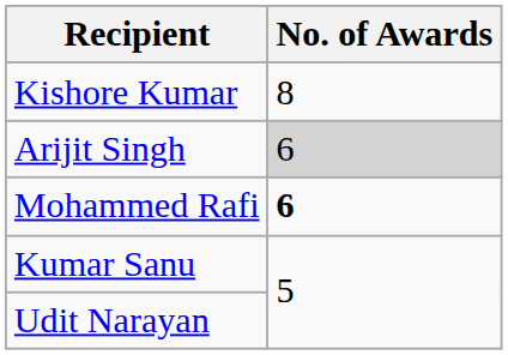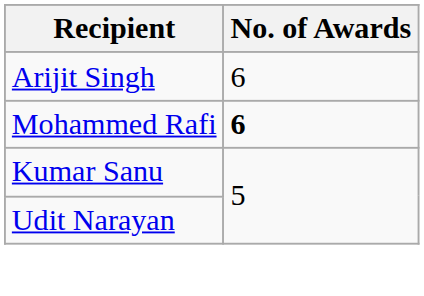- row: Kishore Kumar | 8
Arijit Singh | No. of Awards: lightgrey background -> no background
